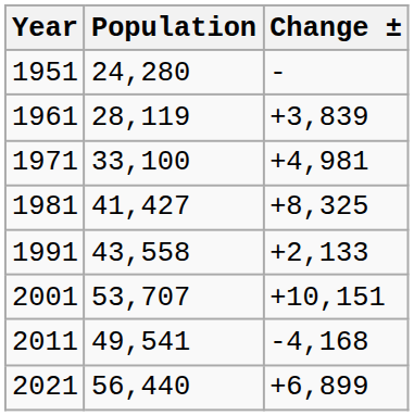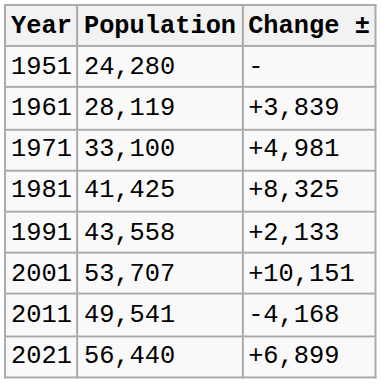1981 | Population: 41,427 -> 41,425
